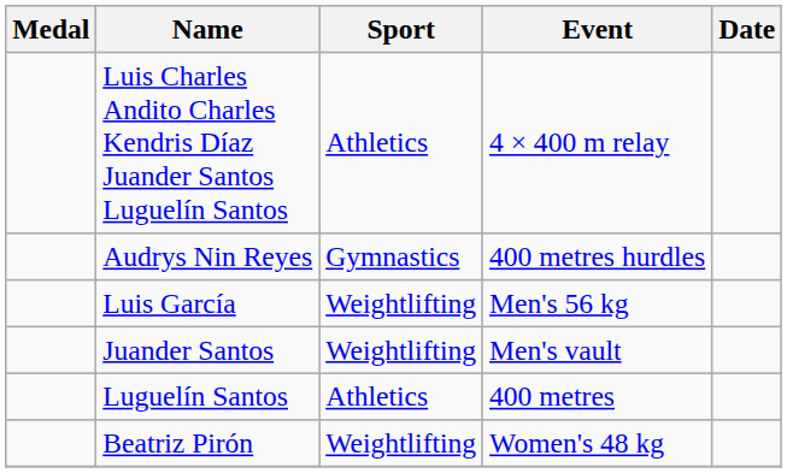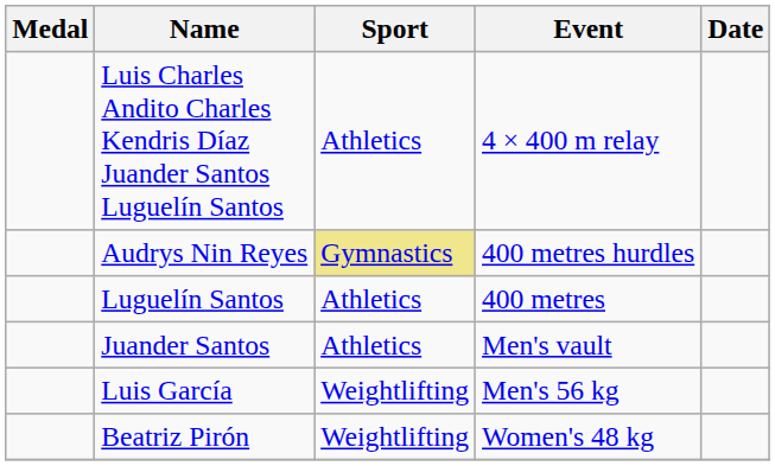Audrys Nin Reyes | Sport: no background -> khaki background
rows swapped: Luguelín Santos <-> Luis García
Juander Santos | Sport: Weightlifting -> Athletics
